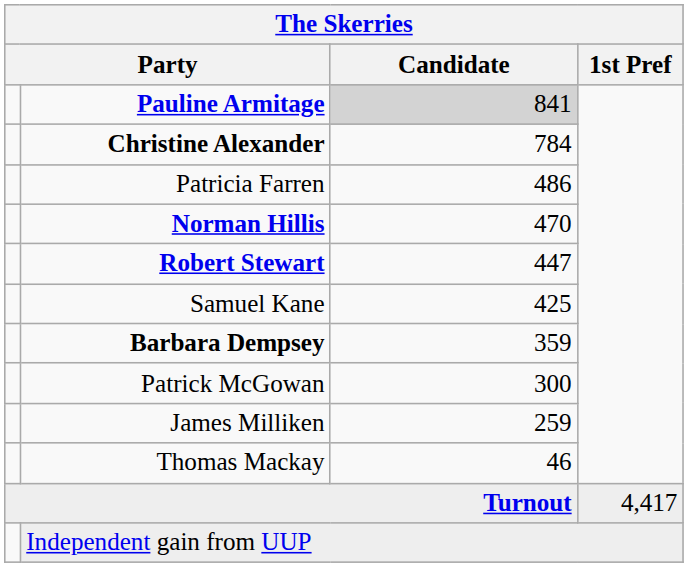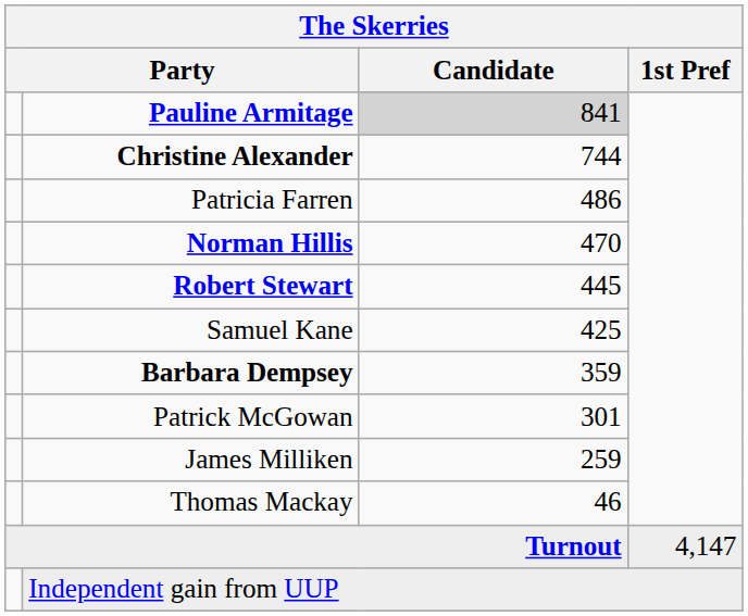Christine Alexander | Candidate: 784 -> 744
Robert Stewart | Candidate: 447 -> 445
Patrick McGowan | Candidate: 300 -> 301
Turnout | 1st Pref: 4,417 -> 4,147
